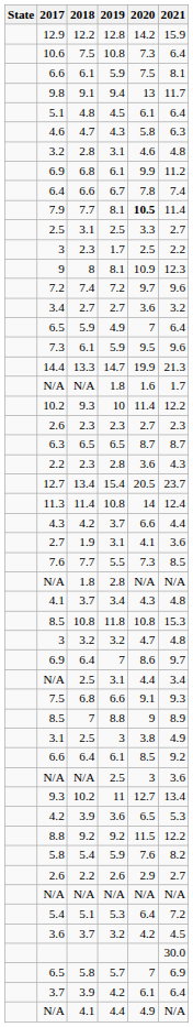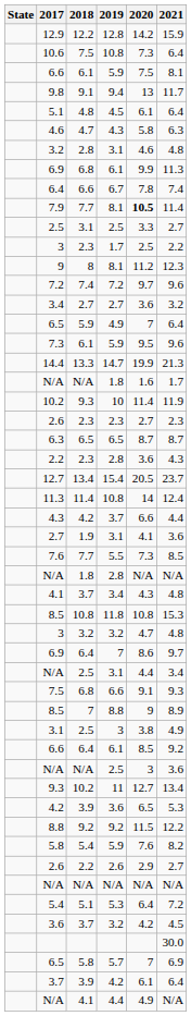6.9 / 6.1 | 2021: 11.2 -> 11.3
9 / 8.1 | 2020: 10.9 -> 11.2
10 | 2021: 12.2 -> 11.9
